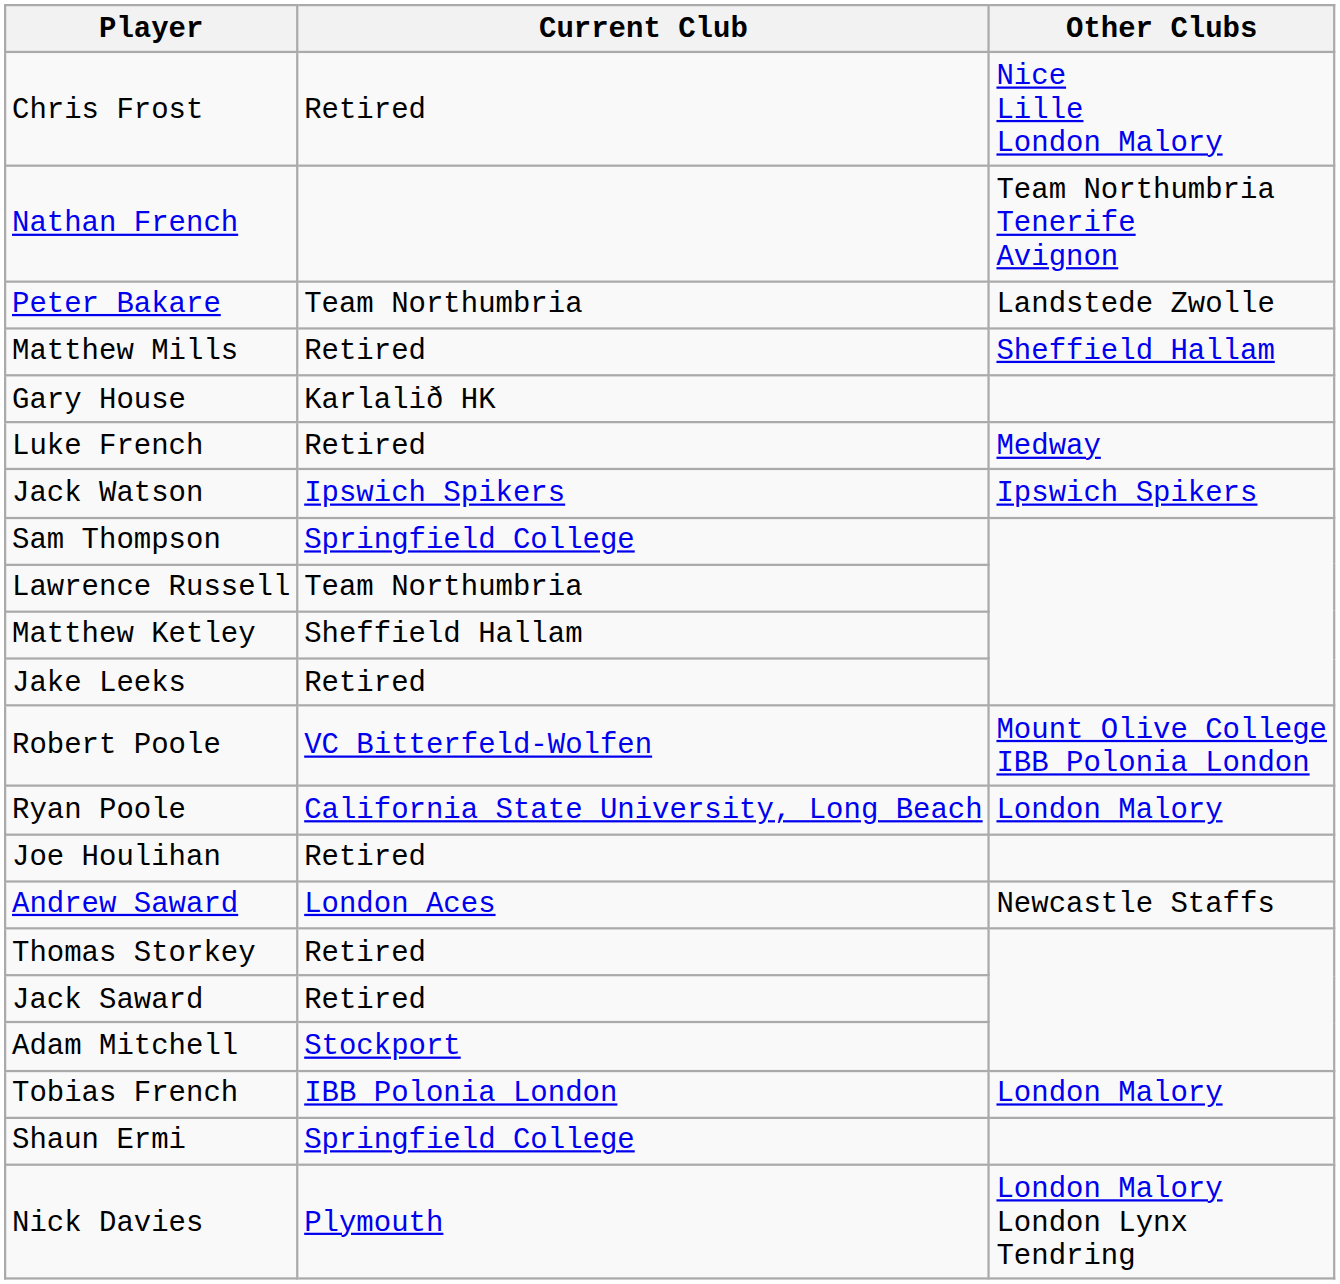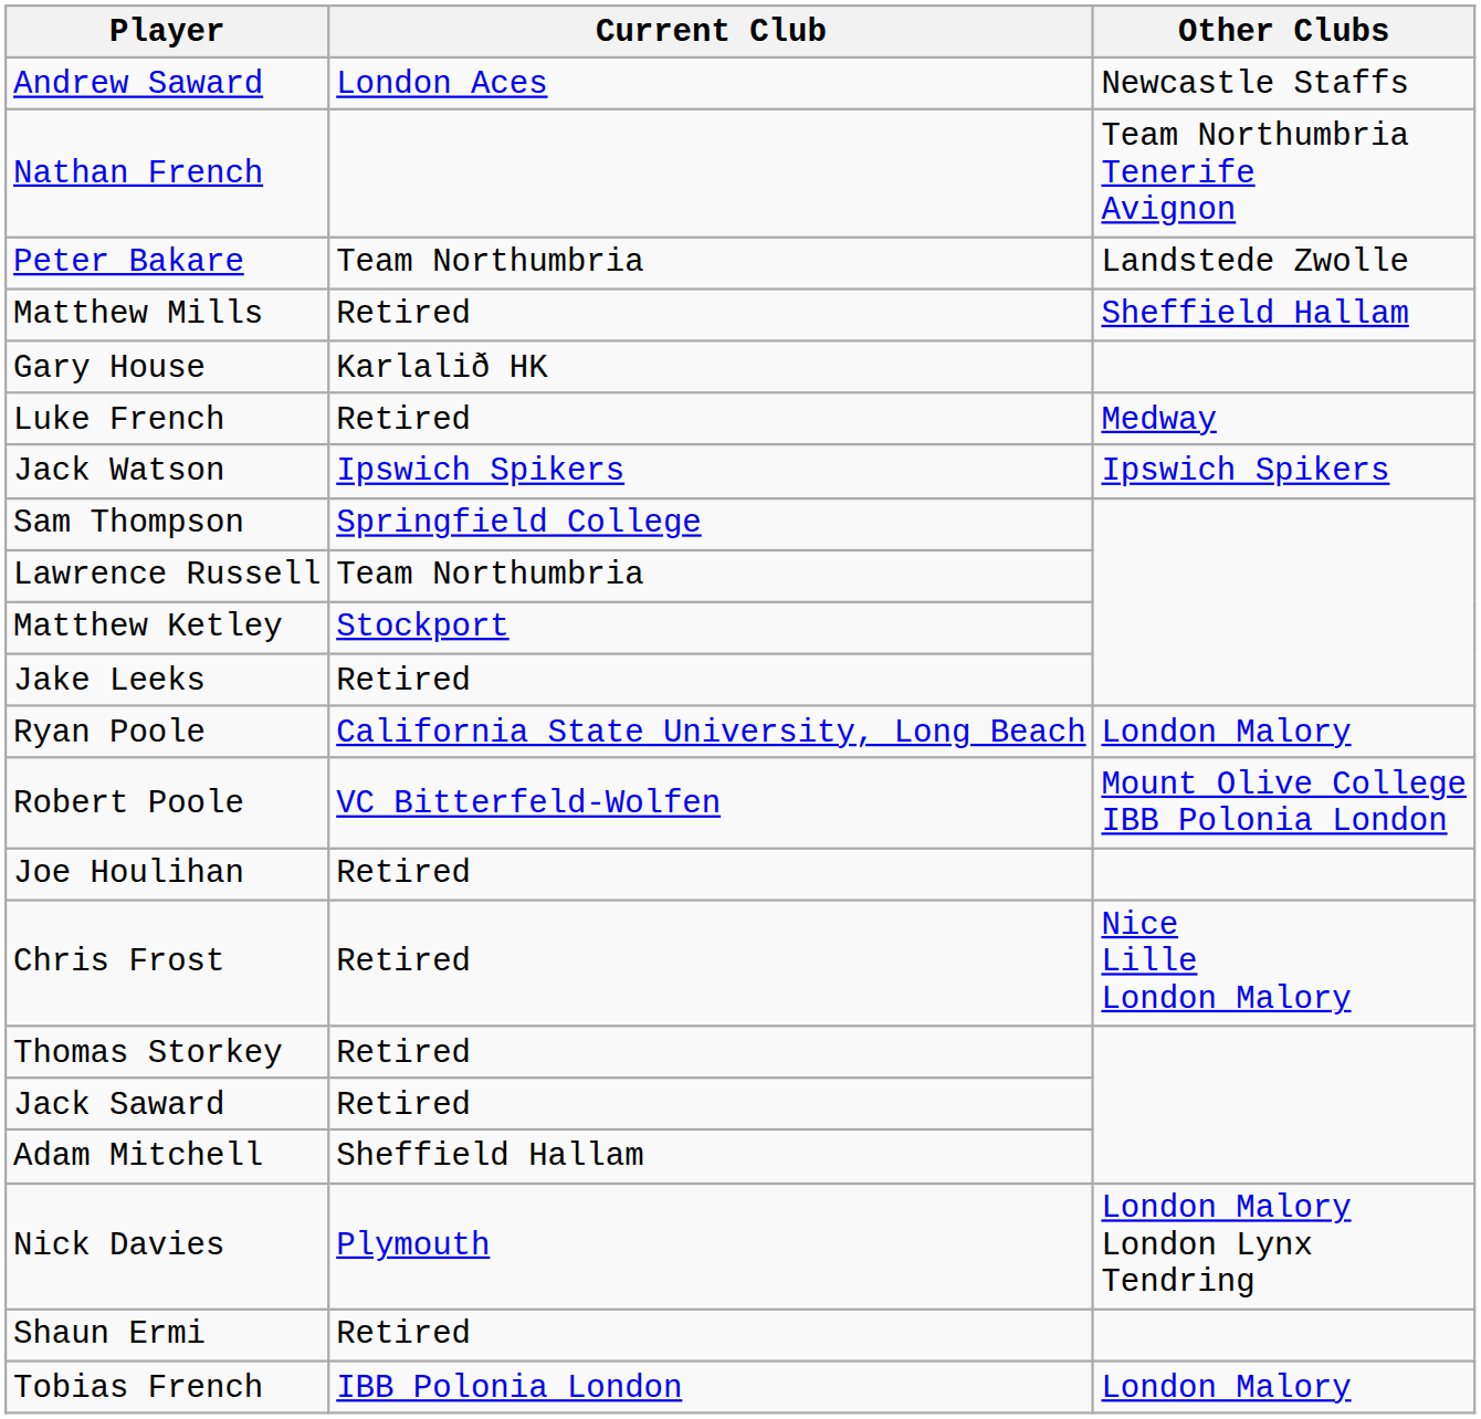rows swapped: Andrew Saward <-> Chris Frost
Matthew Ketley | Current Club: Sheffield Hallam -> Stockport
rows swapped: Robert Poole <-> Ryan Poole
Adam Mitchell | Current Club: Stockport -> Sheffield Hallam
rows swapped: Nick Davies <-> Tobias French
Shaun Ermi | Current Club: Springfield College -> Retired
